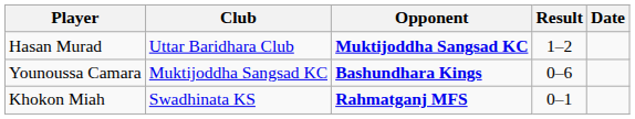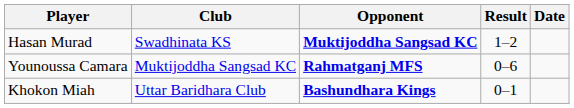Hasan Murad | Club: Uttar Baridhara Club -> Swadhinata KS
Younoussa Camara | Opponent: Bashundhara Kings -> Rahmatganj MFS
Khokon Miah | Club: Swadhinata KS -> Uttar Baridhara Club
Khokon Miah | Opponent: Rahmatganj MFS -> Bashundhara Kings
